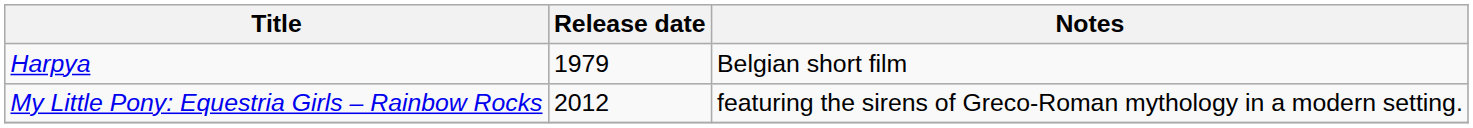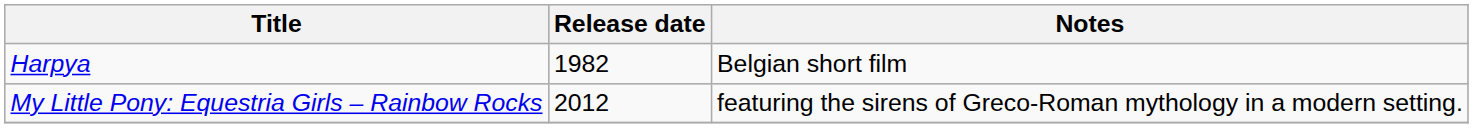Harpya | Release date: 1979 -> 1982
